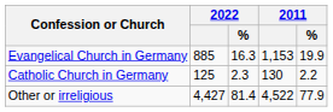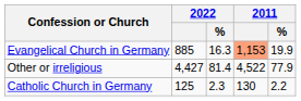Evangelical Church in Germany | 2011: no background -> lightsalmon background
rows swapped: Catholic Church in Germany <-> Other or irreligious
